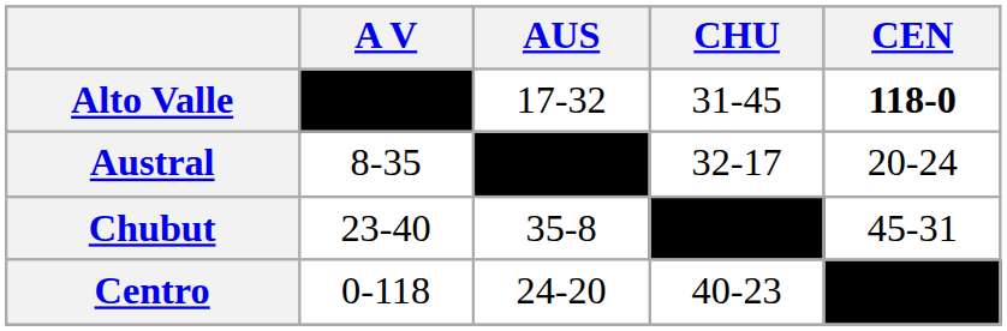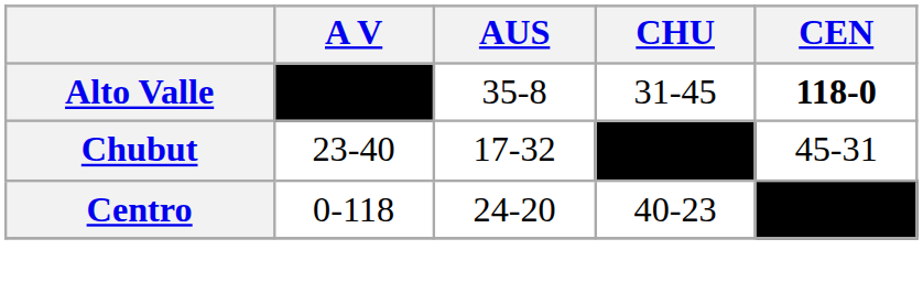Alto Valle | AUS: 17-32 -> 35-8
- row: Austral | 8-35 | –––– | 32-17 | 20-24
Chubut | AUS: 35-8 -> 17-32
